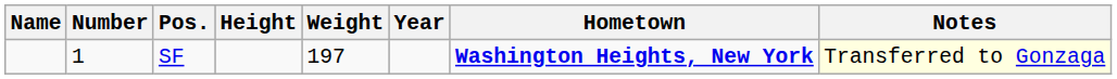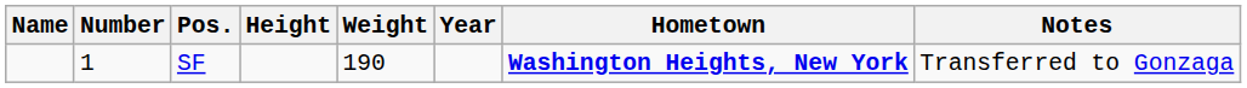SF | Weight: 197 -> 190
SF | Notes: lightyellow background -> no background
